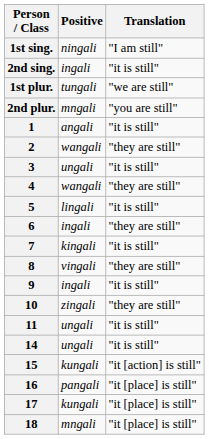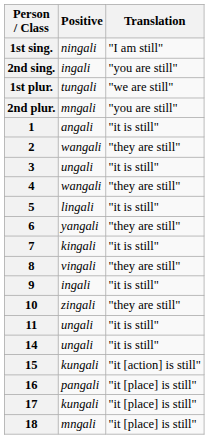2nd sing. | Translation: "it is still" -> "you are still"
6 | Positive: ingali -> yangali
